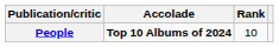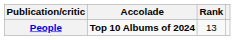People | Rank: 10 -> 13
